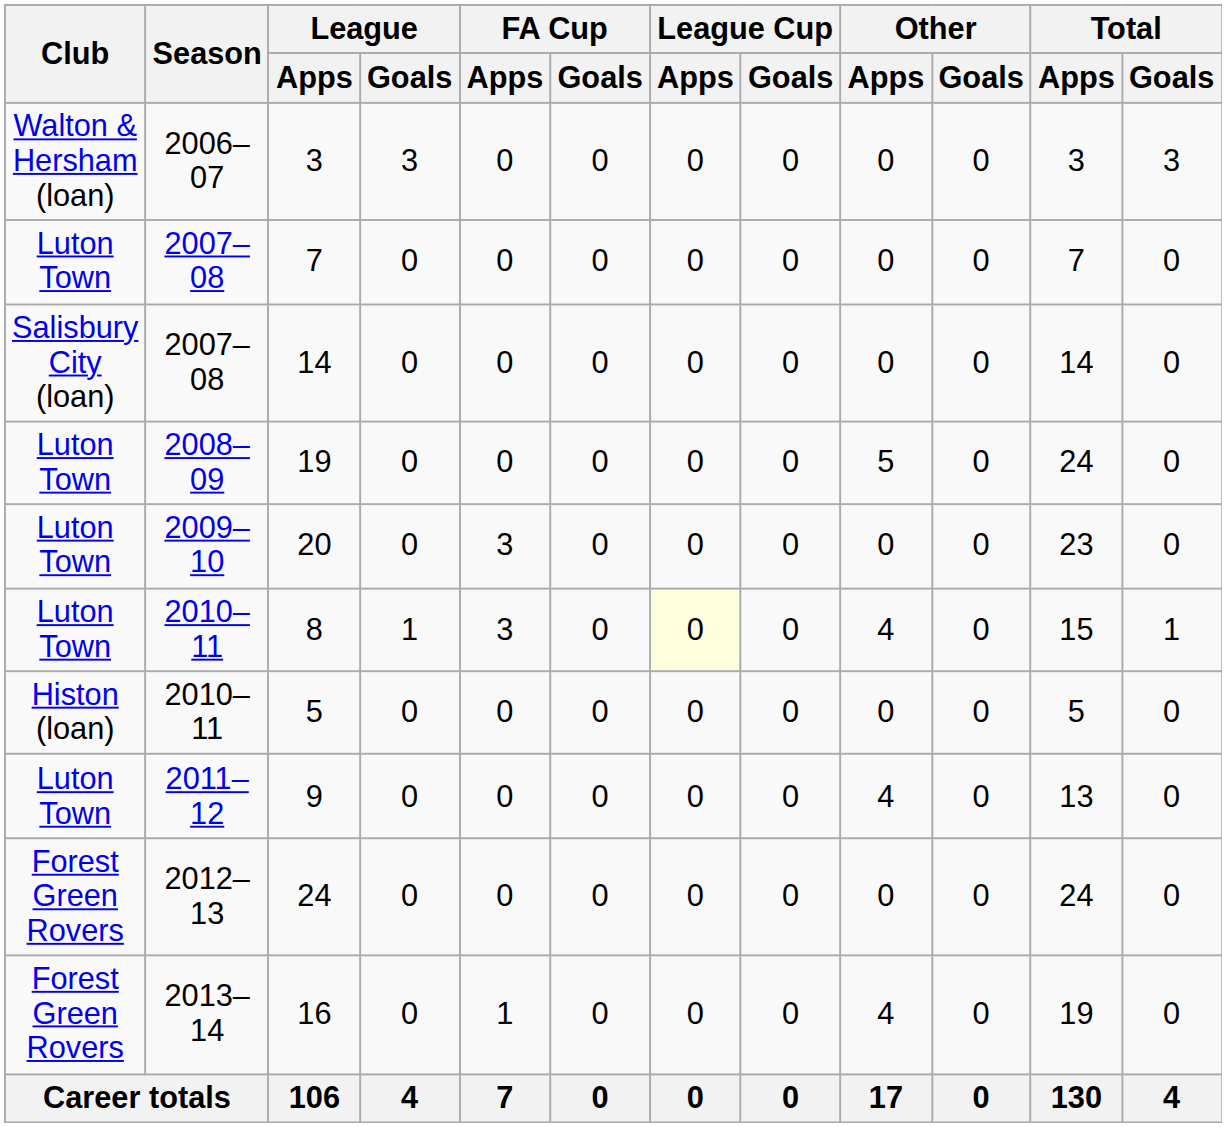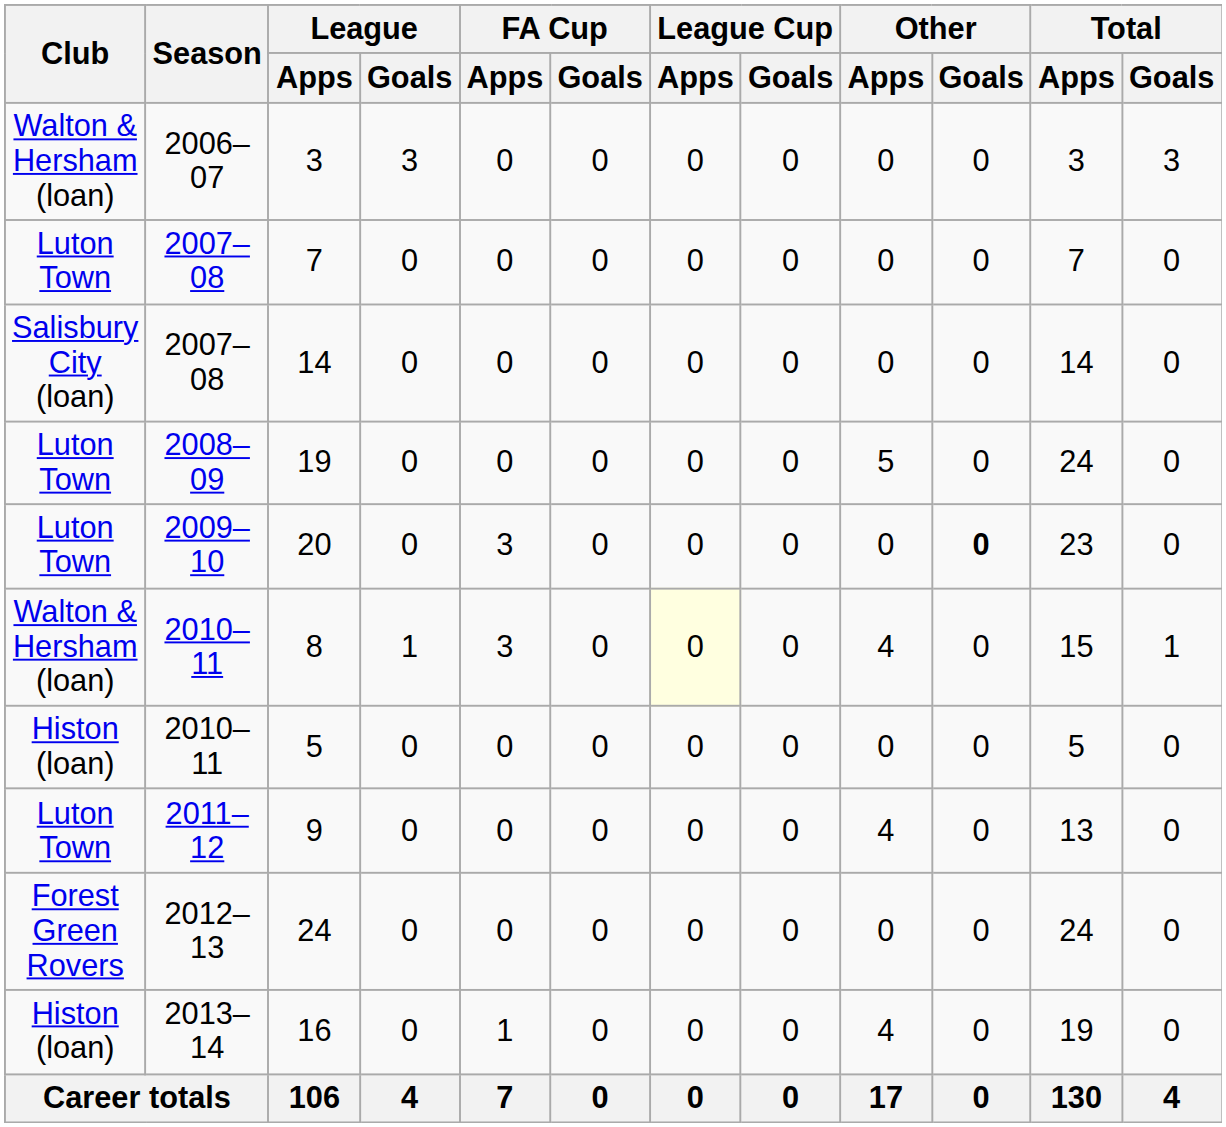20 | Other / Goals: normal -> bold
8 | Club: Luton Town -> Walton & Hersham (loan)
16 | Club: Forest Green Rovers -> Histon (loan)
